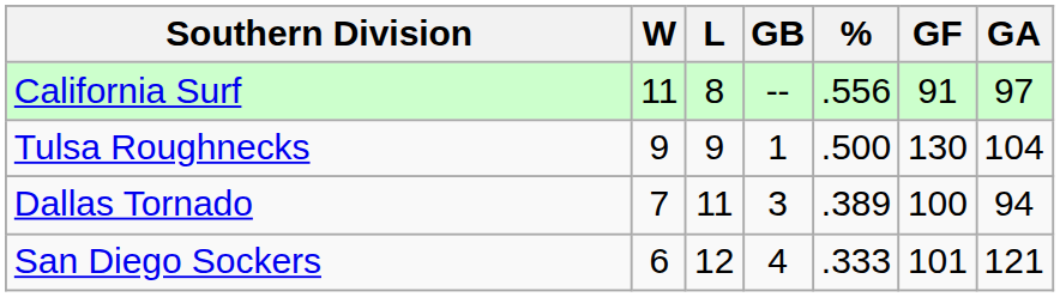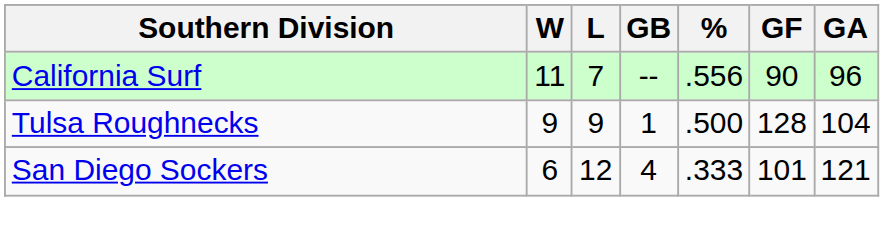California Surf | L: 8 -> 7
California Surf | GF: 91 -> 90
California Surf | GA: 97 -> 96
Tulsa Roughnecks | GF: 130 -> 128
- row: Dallas Tornado | 7 | 11 | 3 | .389 | 100 | 94
